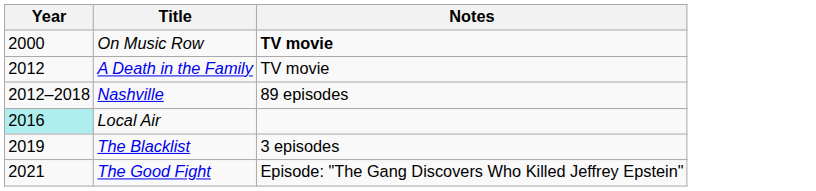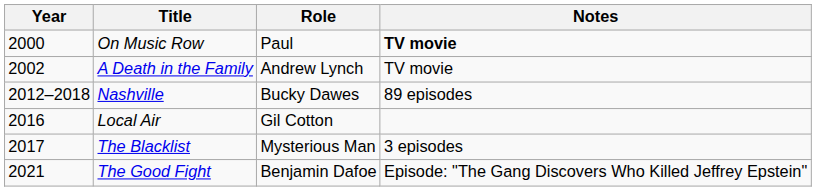+ column: Role | Paul | Andrew Lynch | Bucky Dawes | Gil Cotton | Mysterious Man | Benjamin Dafoe
A Death in the Family | Year: 2012 -> 2002
Local Air | Year: paleturquoise background -> no background
The Blacklist | Year: 2019 -> 2017
